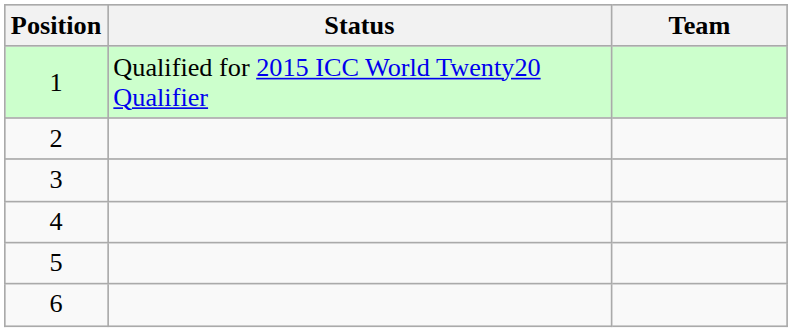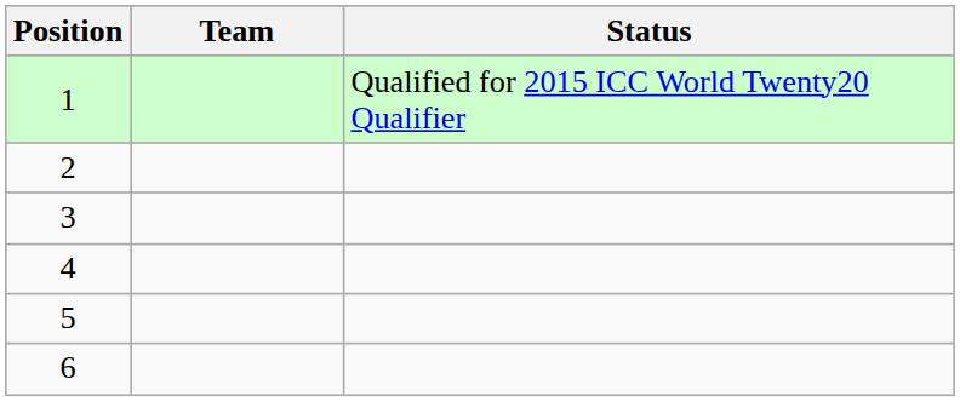columns swapped: Team <-> Status
